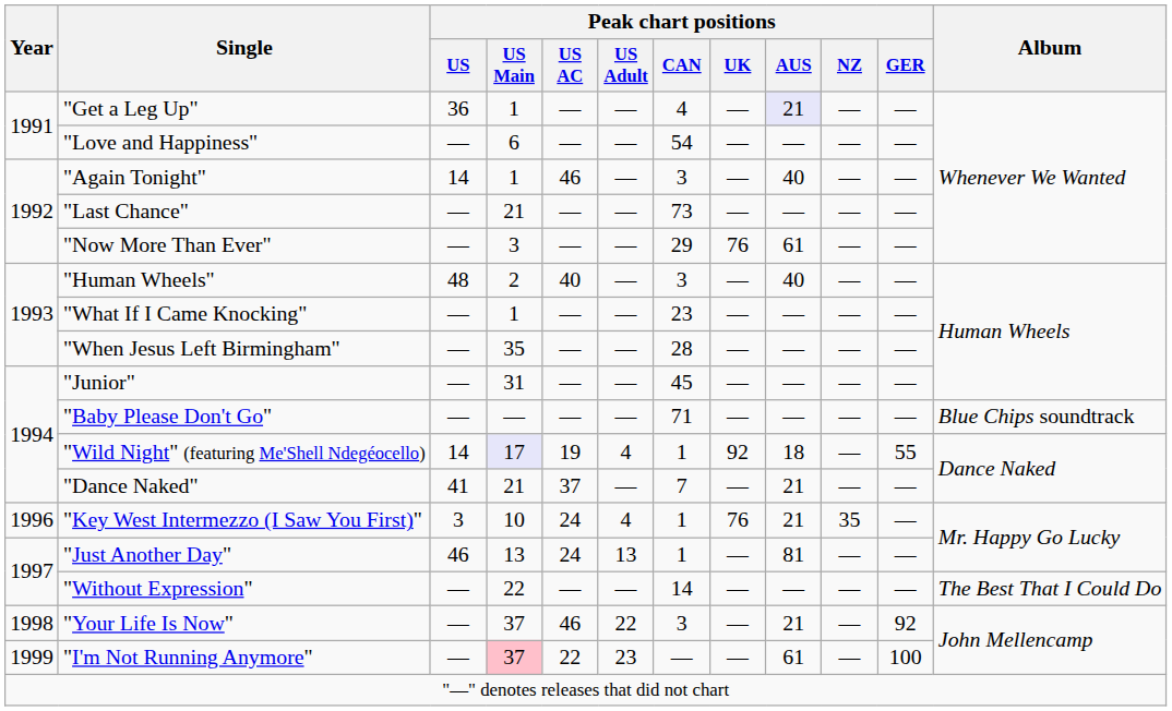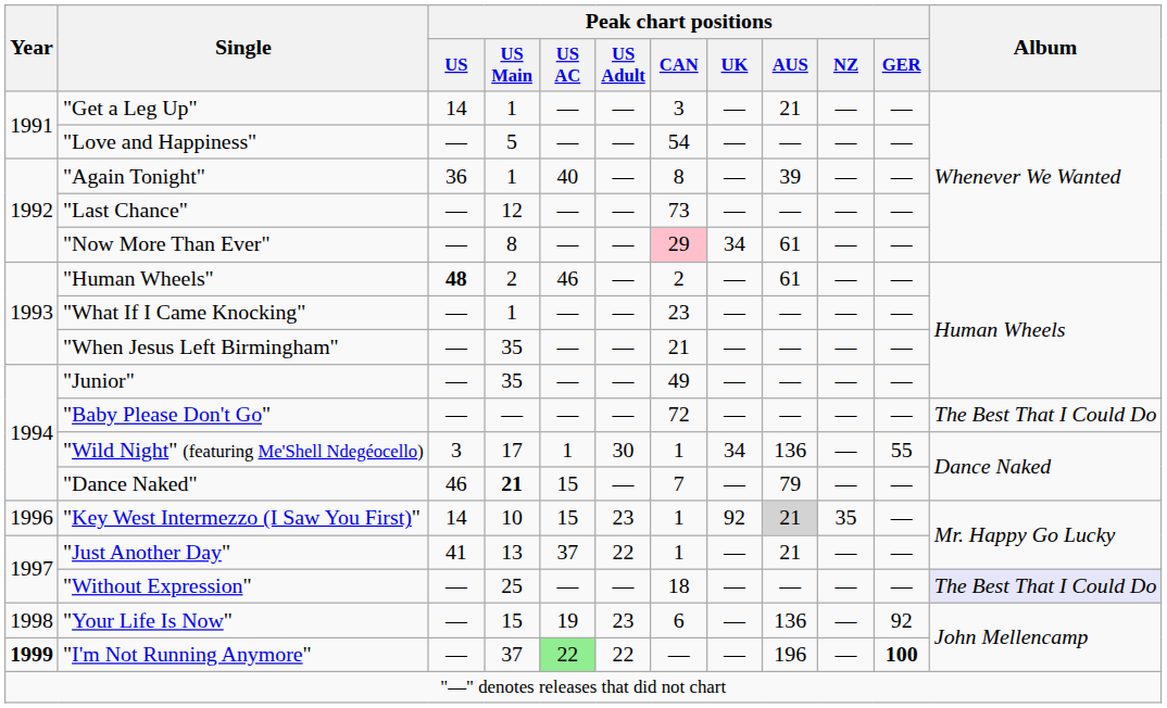"Get a Leg Up" | Peak chart positions / US: 36 -> 14
"Get a Leg Up" | Peak chart positions / CAN: 4 -> 3
"Get a Leg Up" | Peak chart positions / AUS: lavender background -> no background
"Love and Happiness" | Peak chart positions / US Main: 6 -> 5
"Again Tonight" | Peak chart positions / US: 14 -> 36
"Again Tonight" | Peak chart positions / US AC: 46 -> 40
"Again Tonight" | Peak chart positions / CAN: 3 -> 8
"Again Tonight" | Peak chart positions / AUS: 40 -> 39
"Last Chance" | Peak chart positions / US Main: 21 -> 12
"Now More Than Ever" | Peak chart positions / US Main: 3 -> 8
"Now More Than Ever" | Peak chart positions / CAN: no background -> pink background
"Now More Than Ever" | Peak chart positions / UK: 76 -> 34
"Human Wheels" | Peak chart positions / US: normal -> bold
"Human Wheels" | Peak chart positions / US AC: 40 -> 46
"Human Wheels" | Peak chart positions / CAN: 3 -> 2
"Human Wheels" | Peak chart positions / AUS: 40 -> 61
"When Jesus Left Birmingham" | Peak chart positions / CAN: 28 -> 21
"Junior" | Peak chart positions / US Main: 31 -> 35
"Junior" | Peak chart positions / CAN: 45 -> 49
"Baby Please Don't Go" | Peak chart positions / CAN: 71 -> 72
"Baby Please Don't Go" | Album: Blue Chips soundtrack -> The Best That I Could Do
"Wild Night" (featuring Me'Shell Ndegéocello) | Peak chart positions / US: 14 -> 3
"Wild Night" (featuring Me'Shell Ndegéocello) | Peak chart positions / US Main: lavender background -> no background
"Wild Night" (featuring Me'Shell Ndegéocello) | Peak chart positions / US AC: 19 -> 1
"Wild Night" (featuring Me'Shell Ndegéocello) | Peak chart positions / US Adult: 4 -> 30
"Wild Night" (featuring Me'Shell Ndegéocello) | Peak chart positions / UK: 92 -> 34
"Wild Night" (featuring Me'Shell Ndegéocello) | Peak chart positions / AUS: 18 -> 136
"Dance Naked" | Peak chart positions / US: 41 -> 46
"Dance Naked" | Peak chart positions / US Main: normal -> bold
"Dance Naked" | Peak chart positions / US AC: 37 -> 15
"Dance Naked" | Peak chart positions / AUS: 21 -> 79
"Key West Intermezzo (I Saw You First)" | Peak chart positions / US: 3 -> 14
"Key West Intermezzo (I Saw You First)" | Peak chart positions / US AC: 24 -> 15
"Key West Intermezzo (I Saw You First)" | Peak chart positions / US Adult: 4 -> 23
"Key West Intermezzo (I Saw You First)" | Peak chart positions / UK: 76 -> 92
"Key West Intermezzo (I Saw You First)" | Peak chart positions / AUS: no background -> lightgrey background
"Just Another Day" | Peak chart positions / US: 46 -> 41
"Just Another Day" | Peak chart positions / US AC: 24 -> 37
"Just Another Day" | Peak chart positions / US Adult: 13 -> 22
"Just Another Day" | Peak chart positions / AUS: 81 -> 21
"Without Expression" | Peak chart positions / US Main: 22 -> 25
"Without Expression" | Peak chart positions / CAN: 14 -> 18
"Without Expression" | Album: no background -> lavender background
"Your Life Is Now" | Peak chart positions / US Main: 37 -> 15
"Your Life Is Now" | Peak chart positions / US AC: 46 -> 19
"Your Life Is Now" | Peak chart positions / US Adult: 22 -> 23
"Your Life Is Now" | Peak chart positions / CAN: 3 -> 6
"Your Life Is Now" | Peak chart positions / AUS: 21 -> 136
"I'm Not Running Anymore" | Year: normal -> bold
"I'm Not Running Anymore" | Peak chart positions / US Main: pink background -> no background
"I'm Not Running Anymore" | Peak chart positions / US AC: no background -> lightgreen background
"I'm Not Running Anymore" | Peak chart positions / US Adult: 23 -> 22
"I'm Not Running Anymore" | Peak chart positions / AUS: 61 -> 196
"I'm Not Running Anymore" | Peak chart positions / GER: normal -> bold
